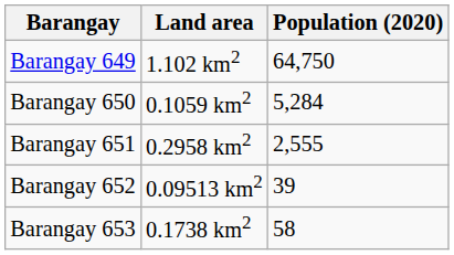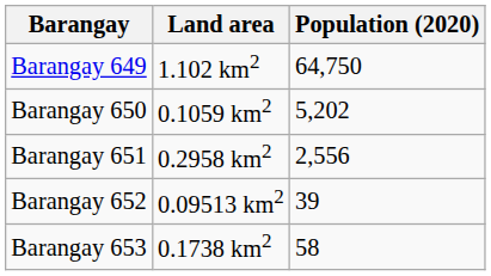Barangay 650 | Population (2020): 5,284 -> 5,202
Barangay 651 | Population (2020): 2,555 -> 2,556
